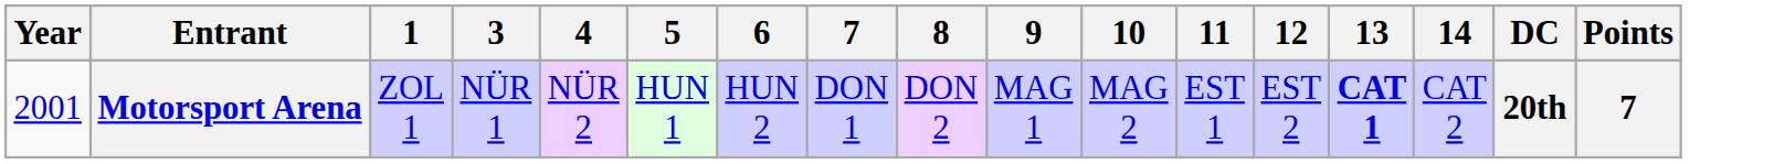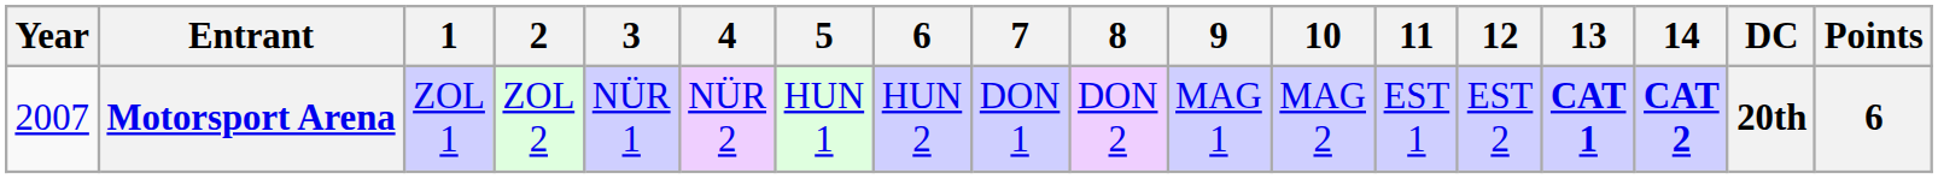+ column: 2 | ZOL 2
Motorsport Arena | Year: 2001 -> 2007
Motorsport Arena | 14: normal -> bold
Motorsport Arena | Points: 7 -> 6
